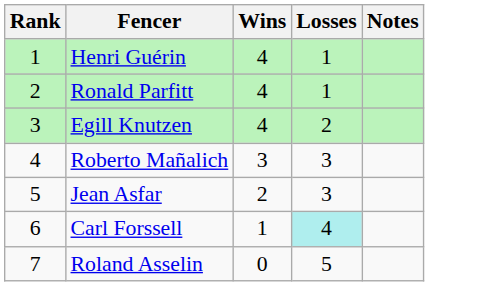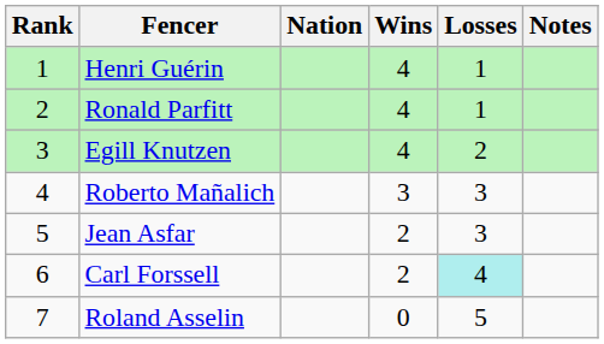+ column: Nation
Carl Forssell | Wins: 1 -> 2
